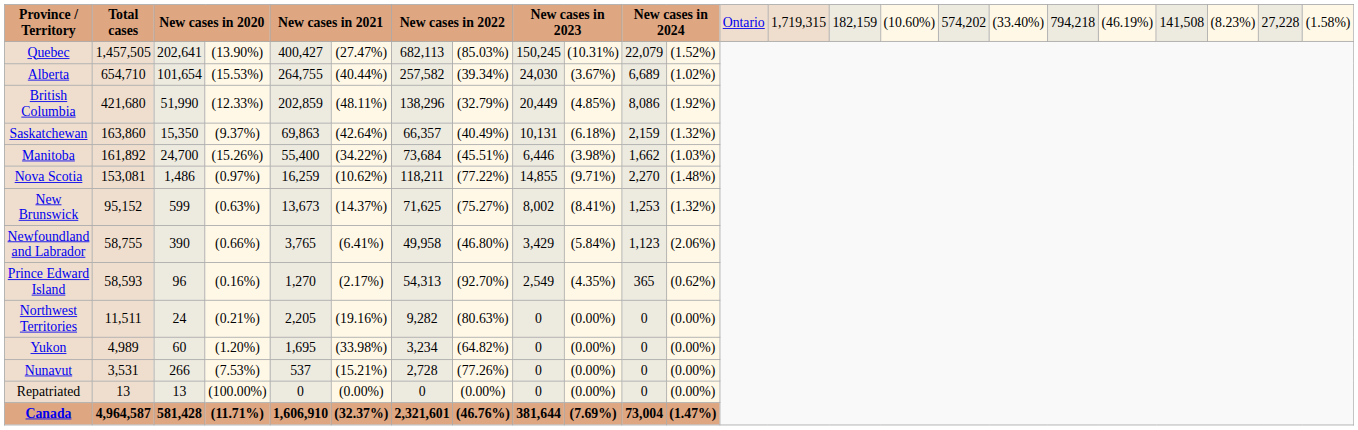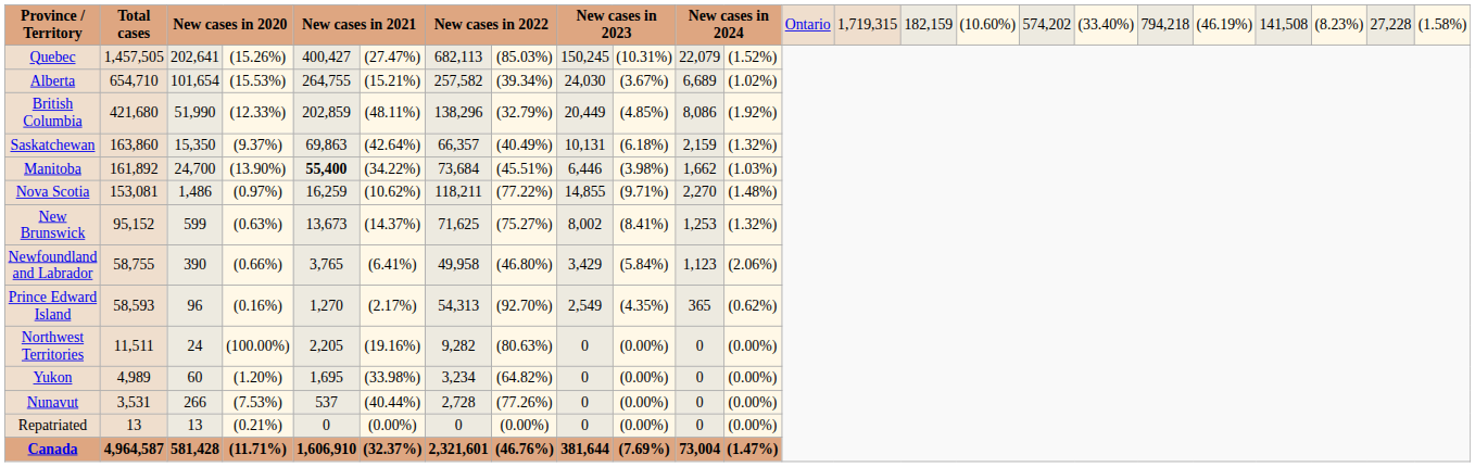Quebec | column 4: (13.90%) -> (15.26%)
Alberta | column 6: (40.44%) -> (15.21%)
Manitoba | column 4: (15.26%) -> (13.90%)
Manitoba | column 5: normal -> bold
Northwest Territories | column 4: (0.21%) -> (100.00%)
Nunavut | column 6: (15.21%) -> (40.44%)
Repatriated | column 4: (100.00%) -> (0.21%)
